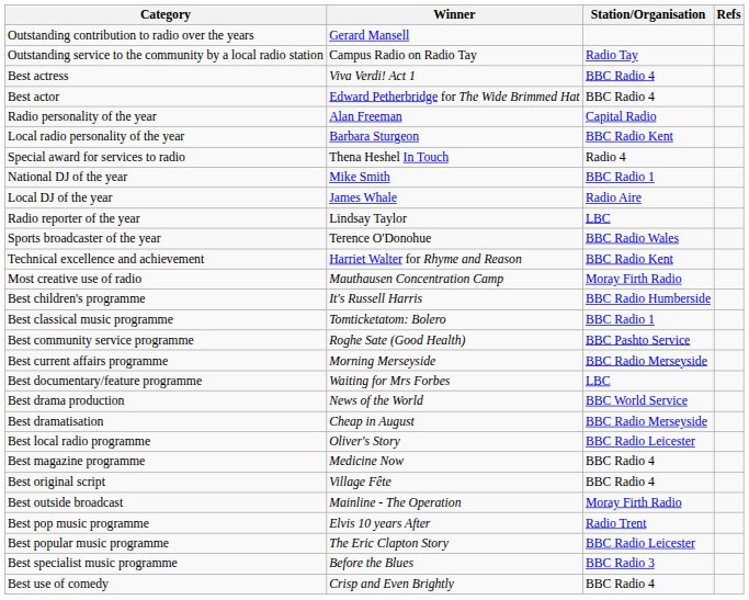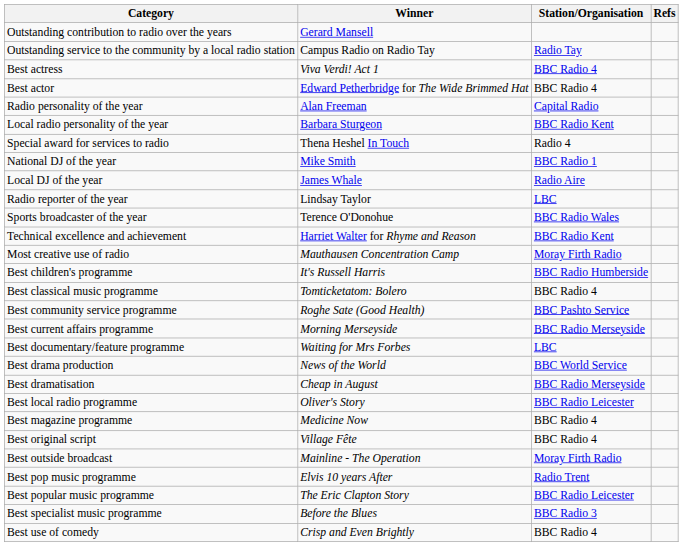Best classical music programme | Station/Organisation: BBC Radio 1 -> BBC Radio 4
